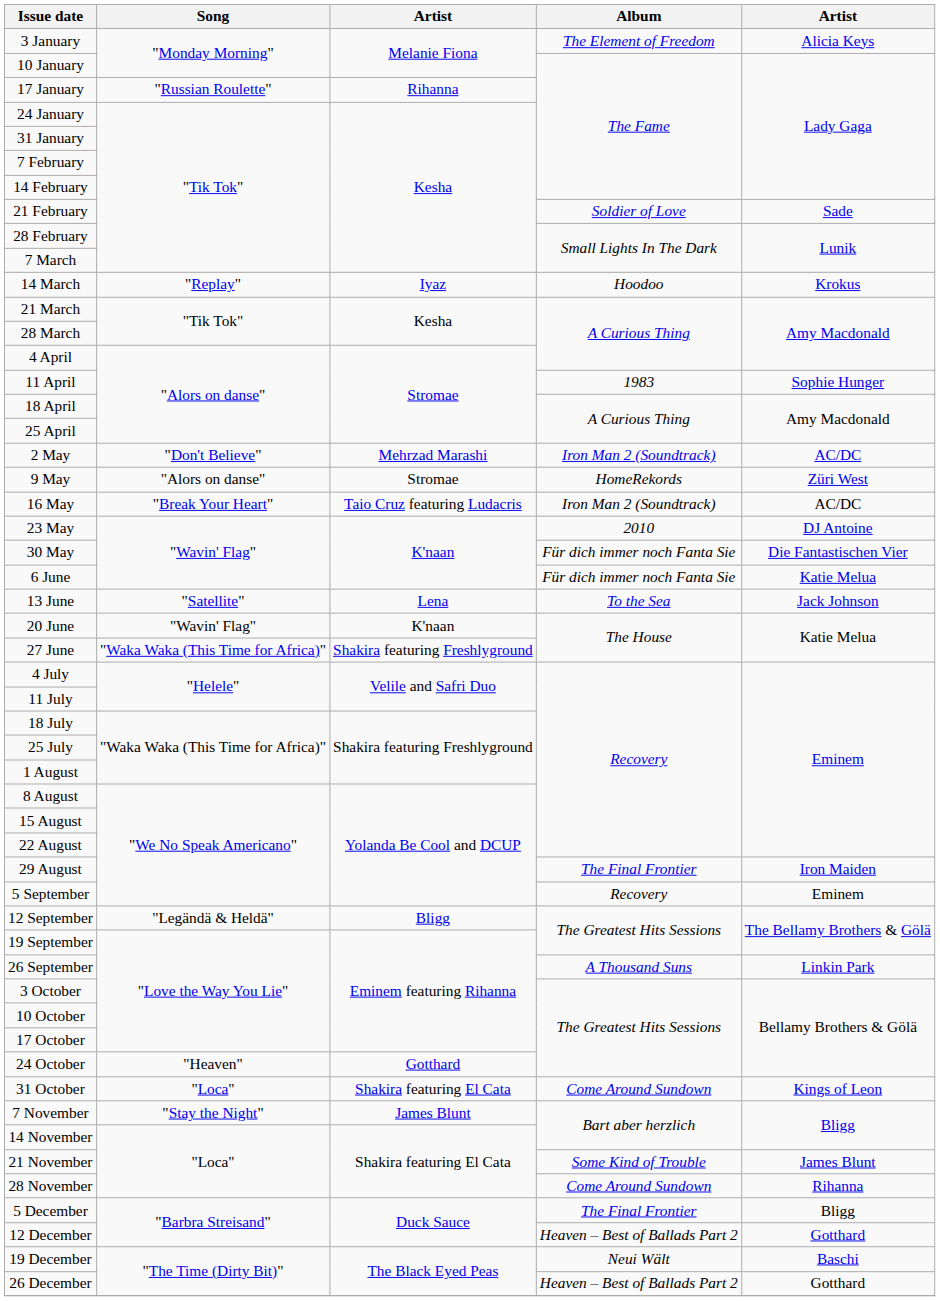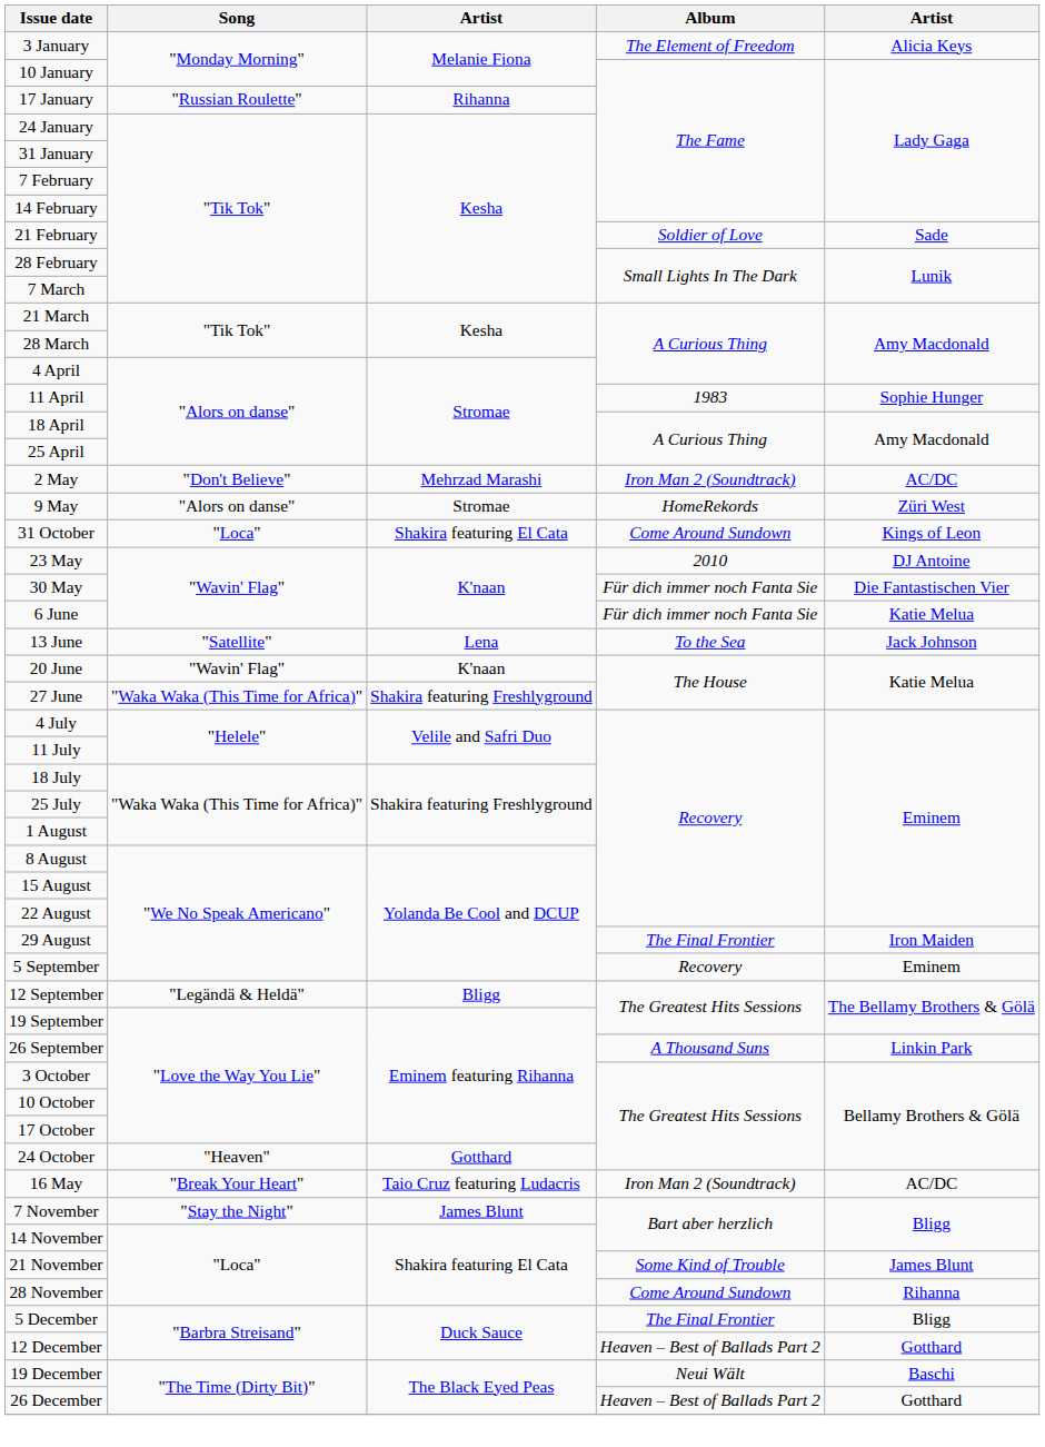- row: 14 March | "Replay" | Iyaz | Hoodoo | Krokus
rows swapped: 16 May <-> 31 October
